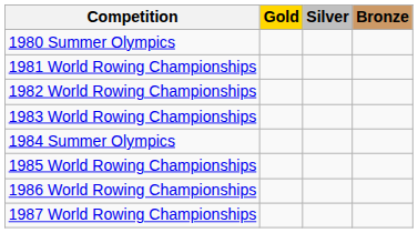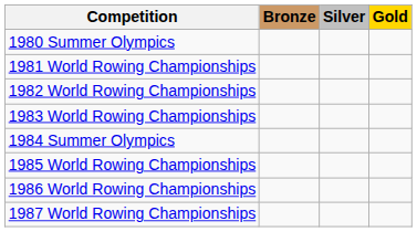columns swapped: Gold <-> Bronze
